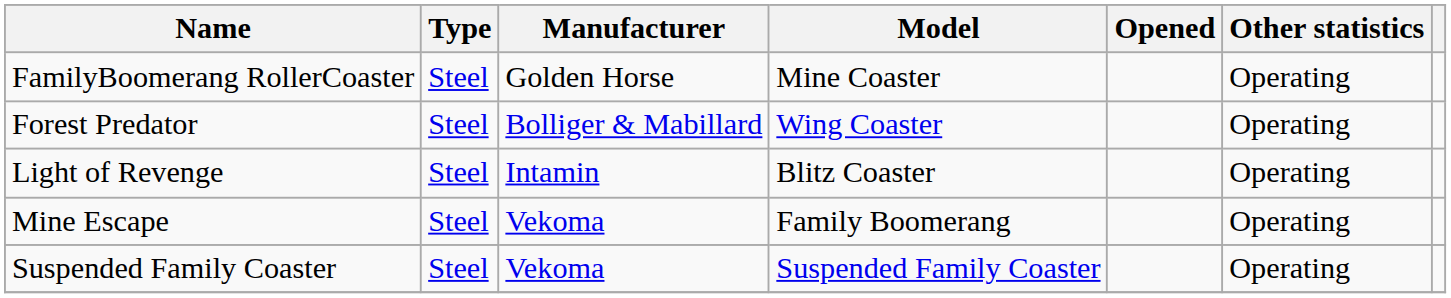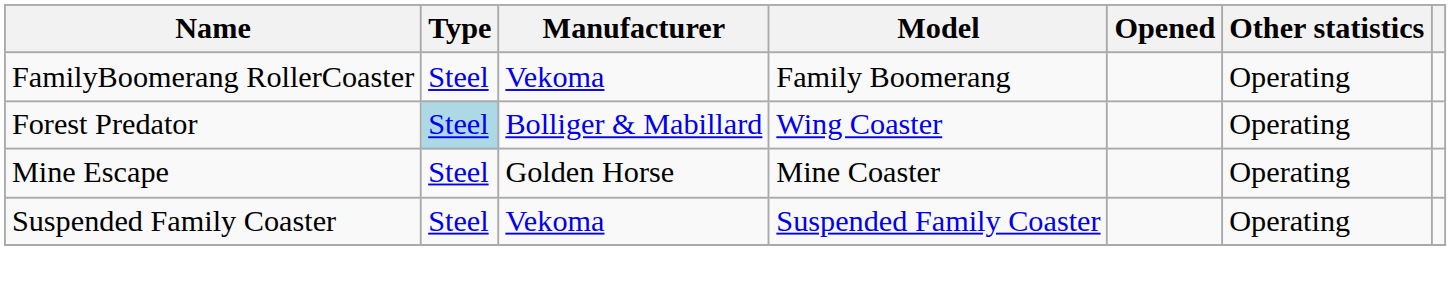FamilyBoomerang RollerCoaster | Manufacturer: Golden Horse -> Vekoma
FamilyBoomerang RollerCoaster | Model: Mine Coaster -> Family Boomerang
Forest Predator | Type: no background -> lightblue background
- row: Light of Revenge | Steel | Intamin | Blitz Coaster | Operating
Mine Escape | Manufacturer: Vekoma -> Golden Horse
Mine Escape | Model: Family Boomerang -> Mine Coaster
